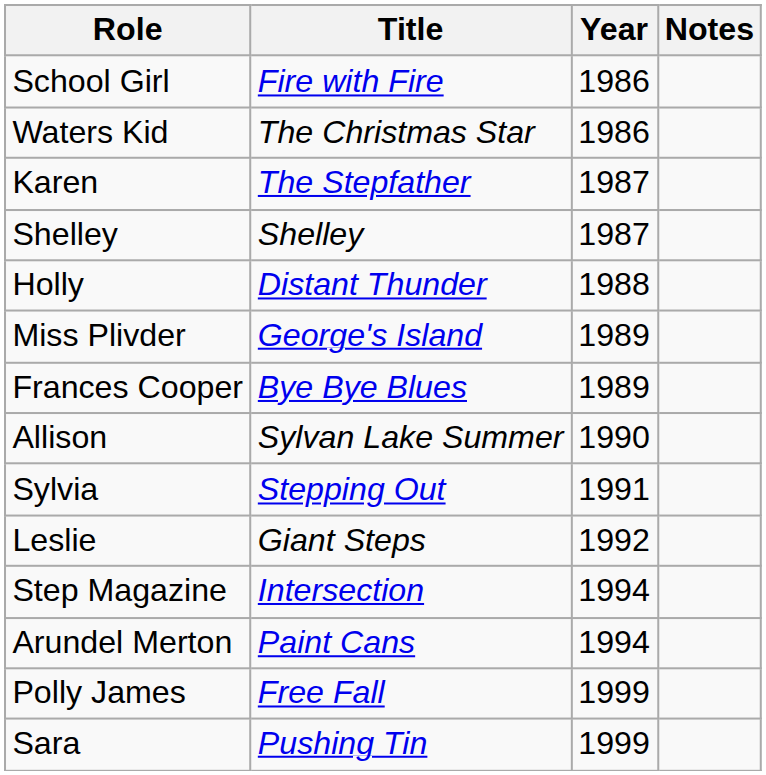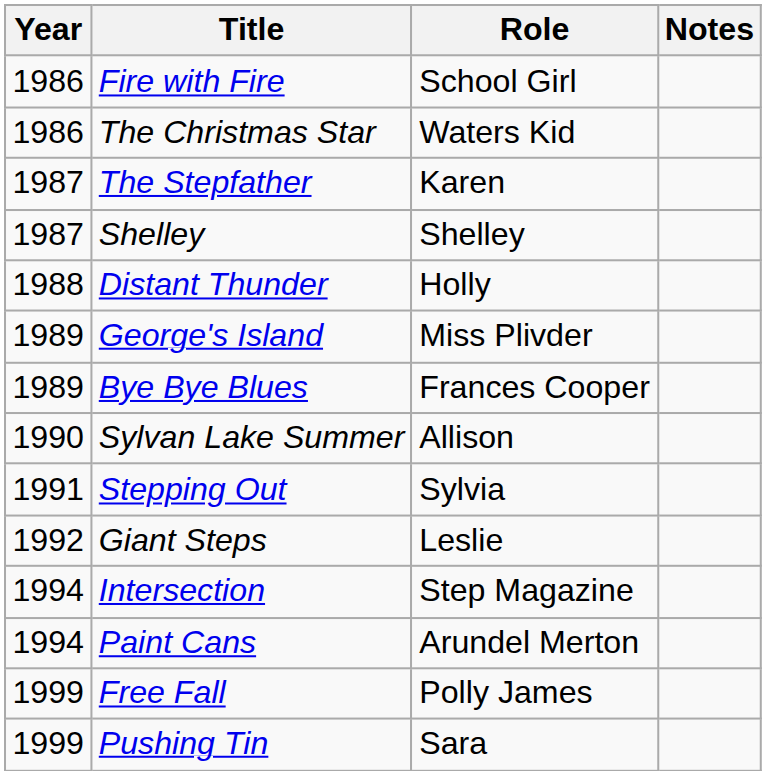columns swapped: Year <-> Role
